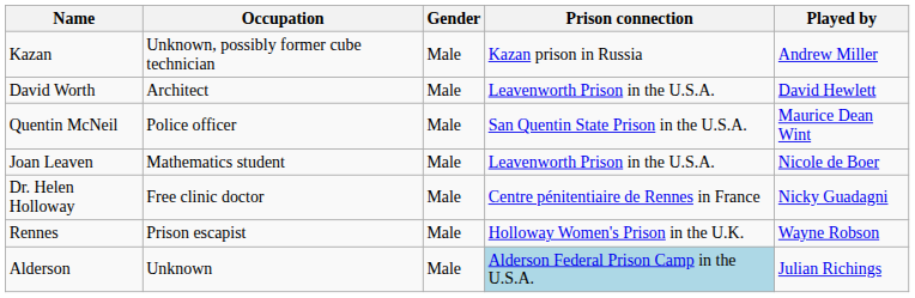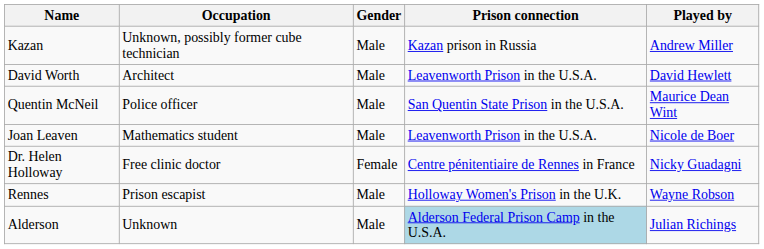Dr. Helen Holloway | Gender: Male -> Female
